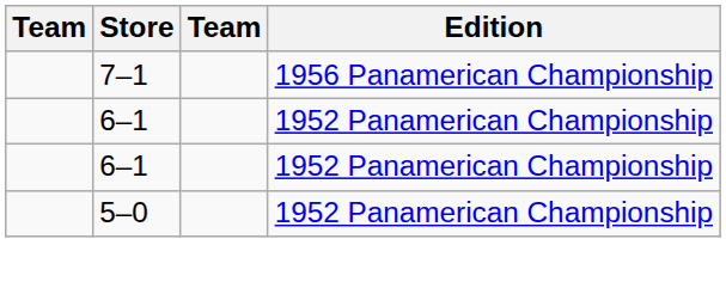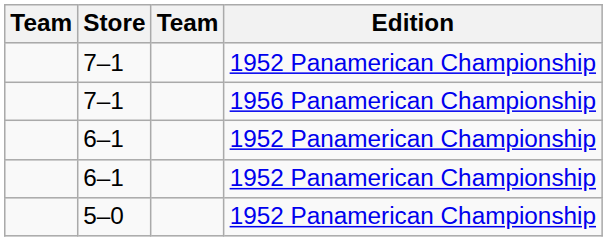+ row: 7–1 | 1952 Panamerican Championship
